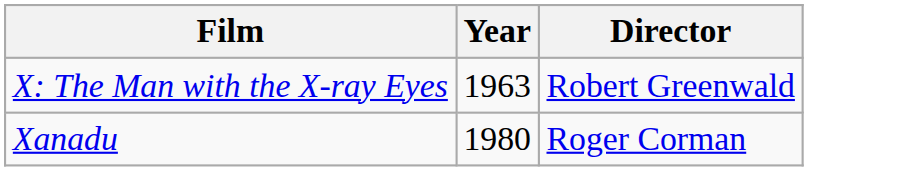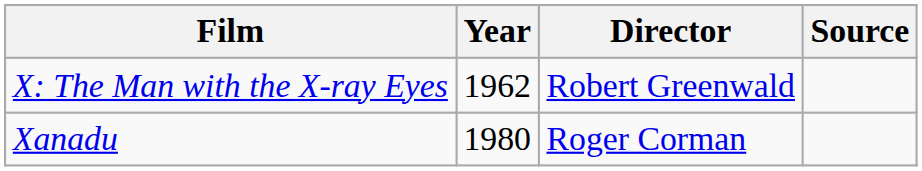+ column: Source
X: The Man with the X-ray Eyes | Year: 1963 -> 1962
